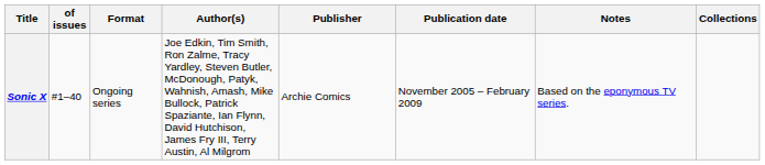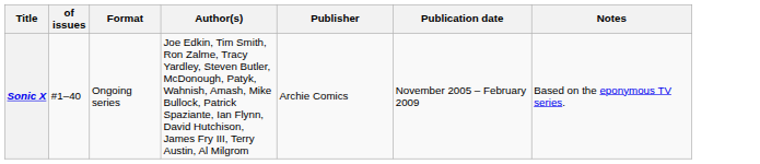- column: Collections
